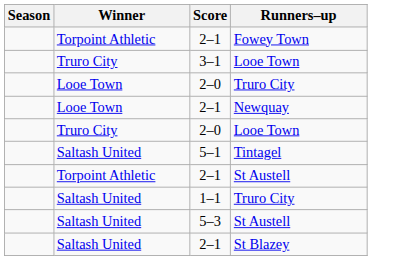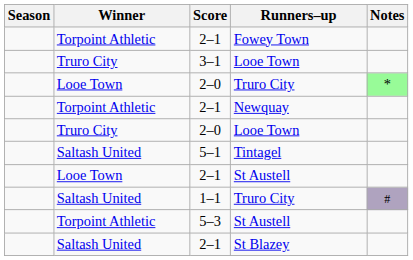+ column: Notes | * | #
Newquay | Winner: Looe Town -> Torpoint Athletic
2–1 / St Austell | Winner: Torpoint Athletic -> Looe Town
5–3 / St Austell | Winner: Saltash United -> Torpoint Athletic
